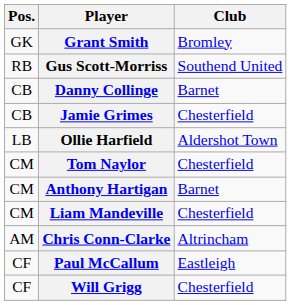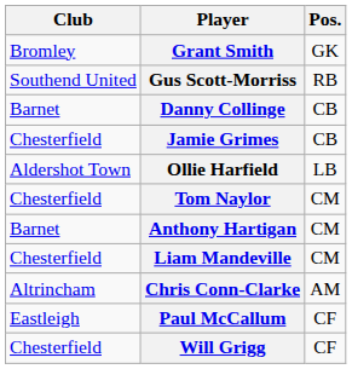columns swapped: Pos. <-> Club
